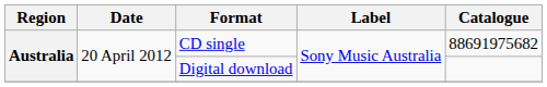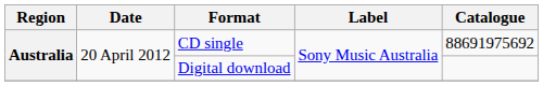CD single | Catalogue: 88691975682 -> 88691975692
